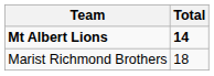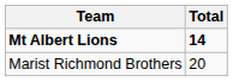Marist Richmond Brothers | Total: 18 -> 20
